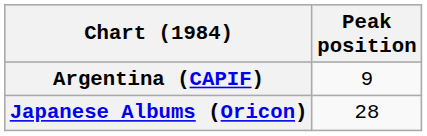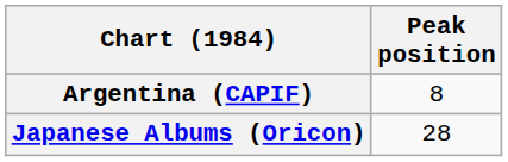Argentina (CAPIF) | Peak position: 9 -> 8
